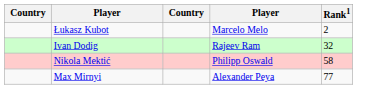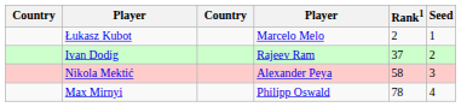+ column: Seed | 1 | 2 | 3 | 4
Ivan Dodig | Rank1: 32 -> 37
Nikola Mektić | column 4: Philipp Oswald -> Alexander Peya
Max Mirnyi | column 4: Alexander Peya -> Philipp Oswald
Max Mirnyi | Rank1: 77 -> 78
